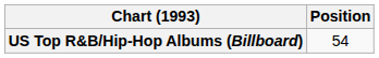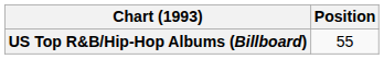US Top R&B/Hip-Hop Albums (Billboard) | Position: 54 -> 55
